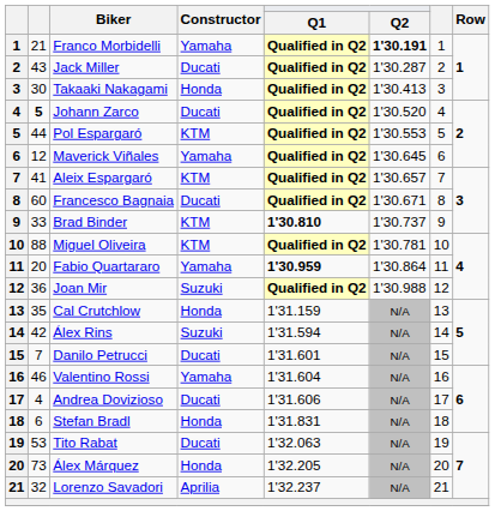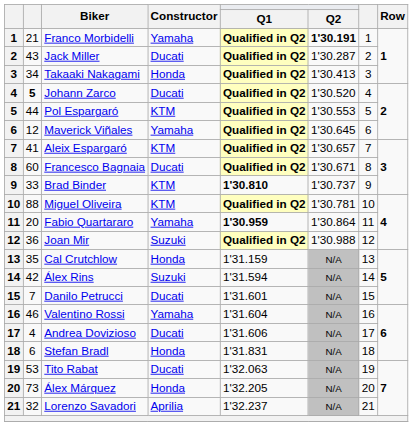Takaaki Nakagami | column 2: 30 -> 34
